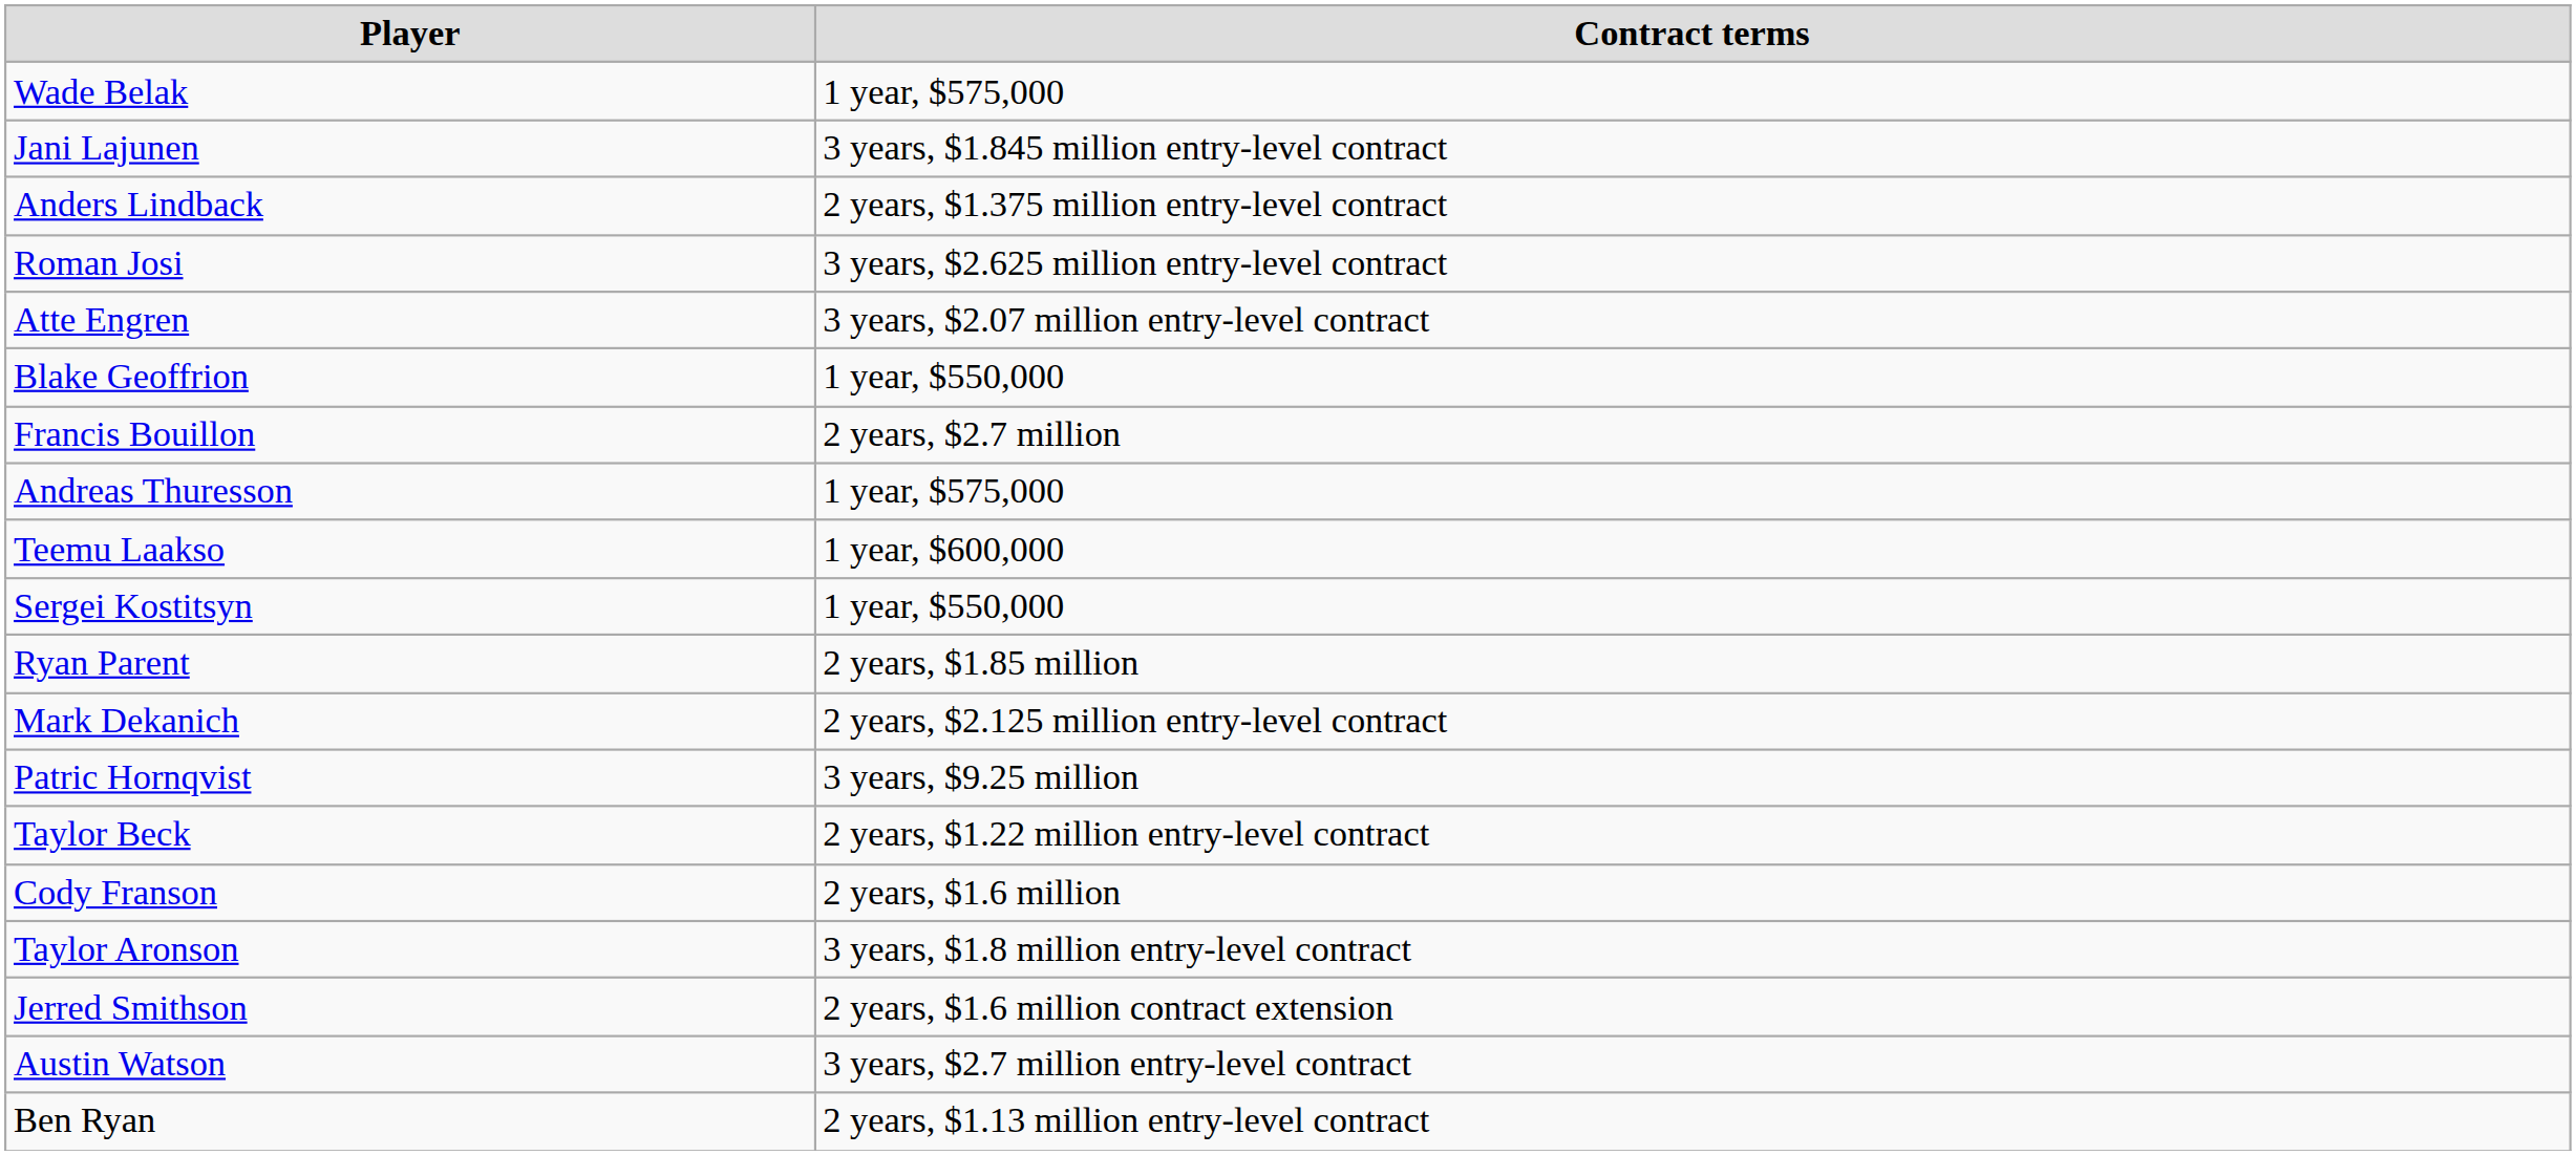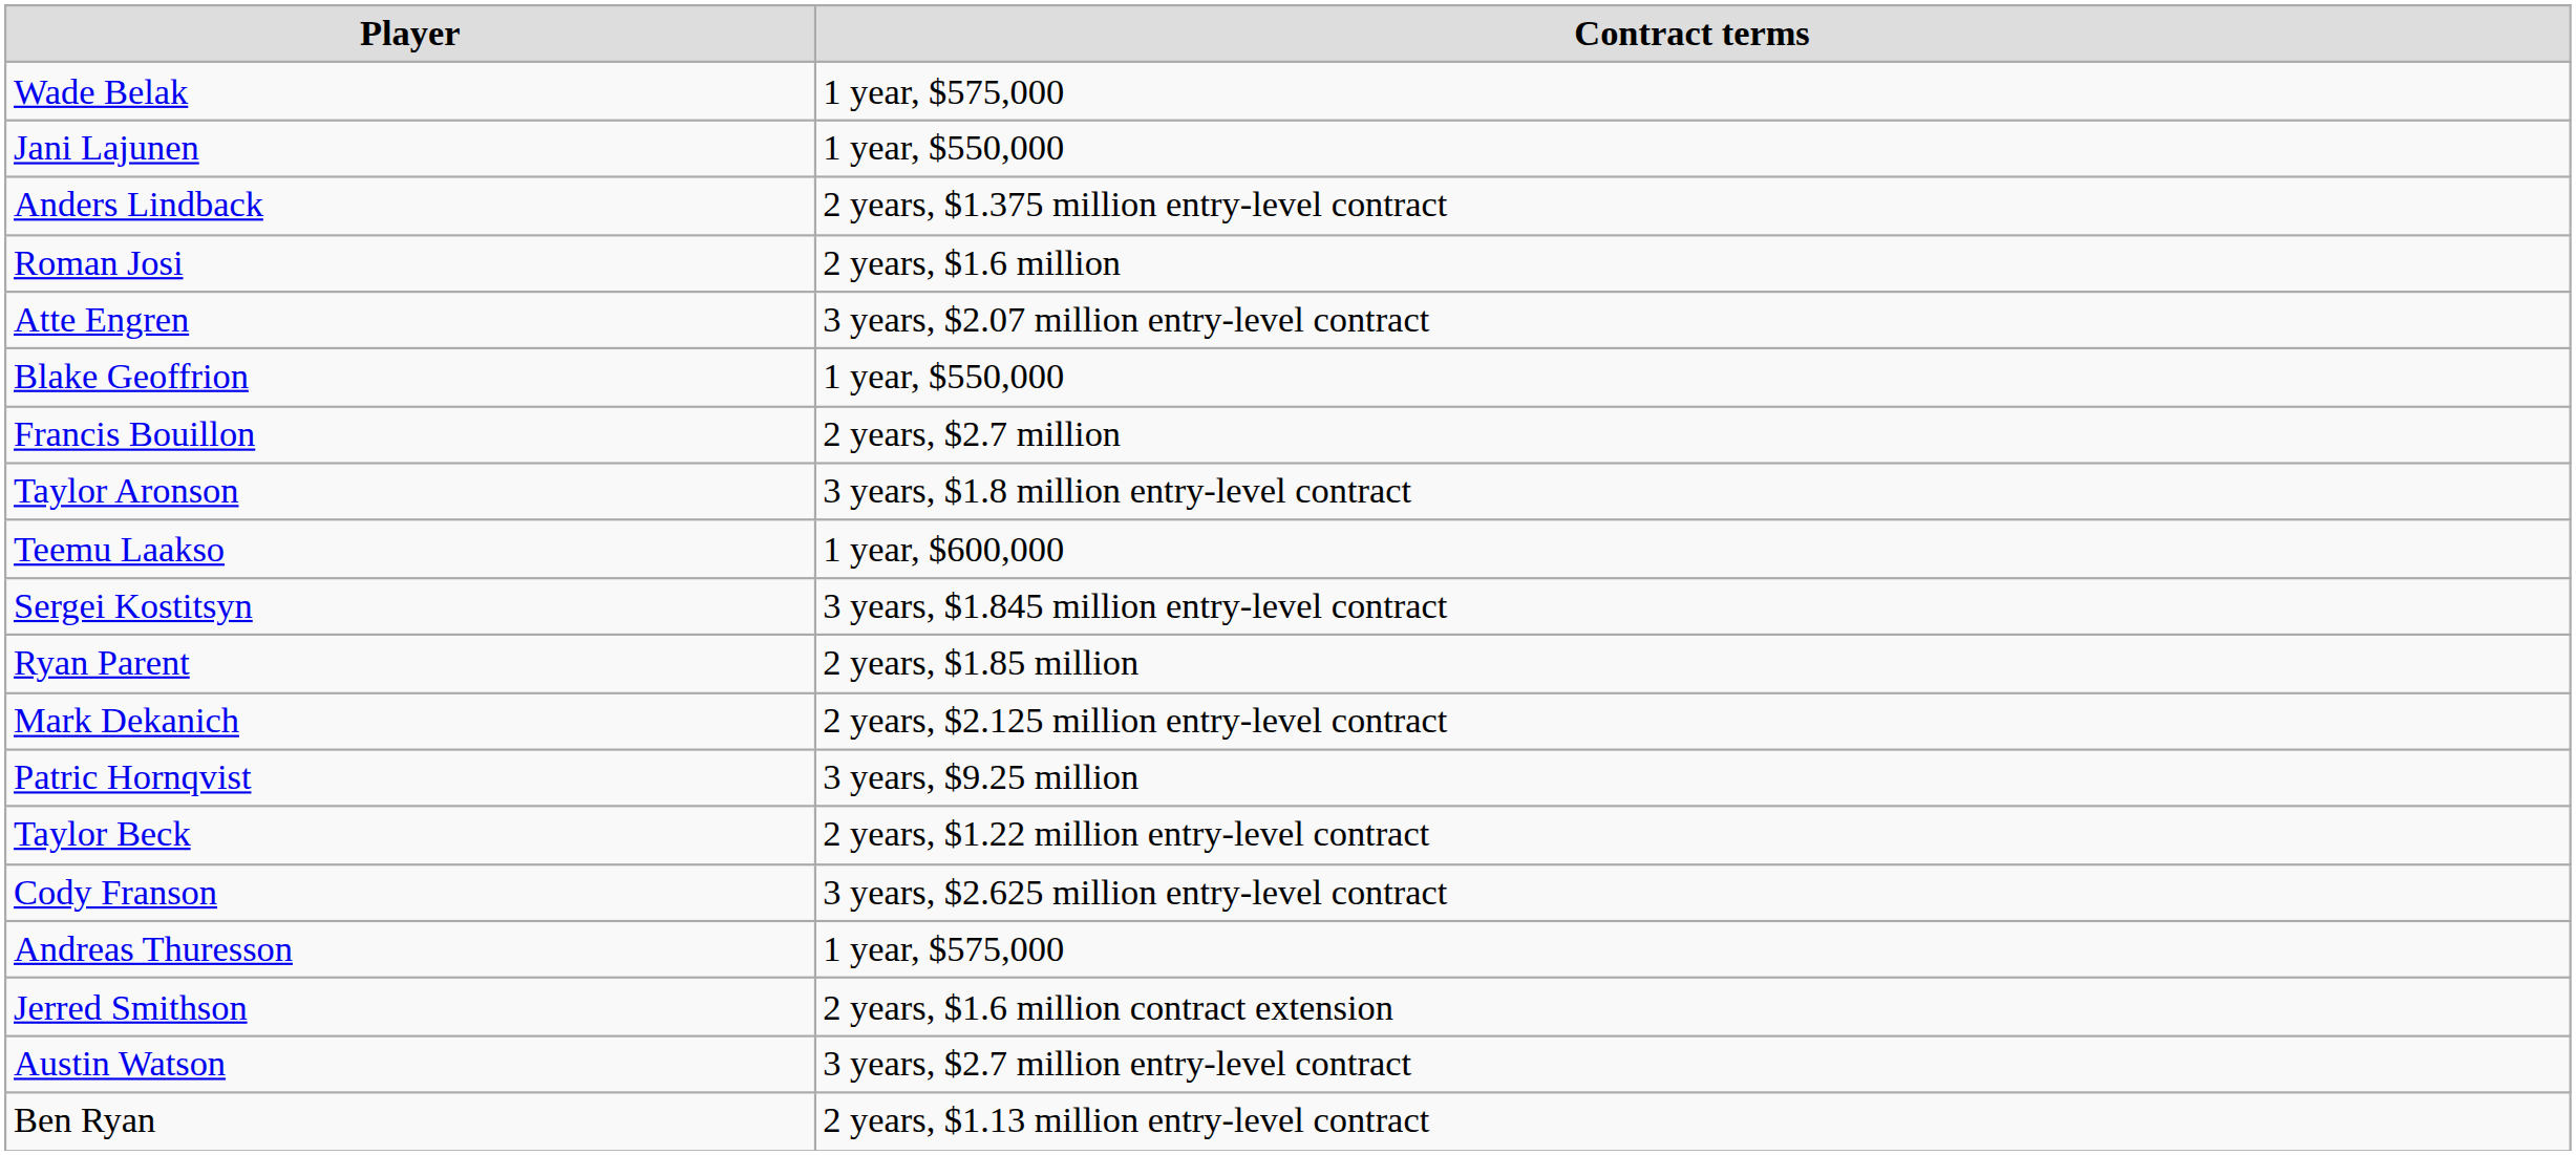Jani Lajunen | Contract terms: 3 years, $1.845 million entry-level contract -> 1 year, $550,000
Roman Josi | Contract terms: 3 years, $2.625 million entry-level contract -> 2 years, $1.6 million
rows swapped: Andreas Thuresson <-> Taylor Aronson
Sergei Kostitsyn | Contract terms: 1 year, $550,000 -> 3 years, $1.845 million entry-level contract
Cody Franson | Contract terms: 2 years, $1.6 million -> 3 years, $2.625 million entry-level contract
